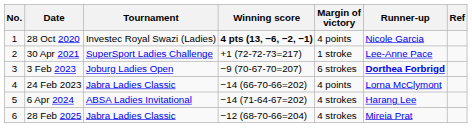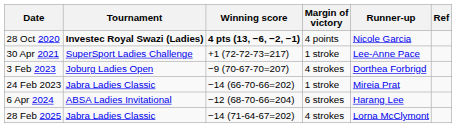- column: No. | 1 | 2 | 3 | 4 | 5 | 6
28 Oct 2020 | Tournament: normal -> bold
3 Feb 2023 | Margin of victory: 6 strokes -> 4 strokes
3 Feb 2023 | Runner-up: bold -> normal
24 Feb 2023 | Margin of victory: 4 points -> 1 stroke
24 Feb 2023 | Runner-up: Lorna McClymont -> Mireia Prat
6 Apr 2024 | Winning score: −14 (71-64-67=202) -> −12 (68-70-66=204)
6 Apr 2024 | Margin of victory: 4 strokes -> 6 strokes
28 Feb 2025 | Winning score: −12 (68-70-66=204) -> −14 (71-64-67=202)
28 Feb 2025 | Runner-up: Mireia Prat -> Lorna McClymont
